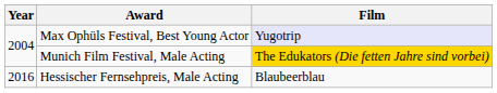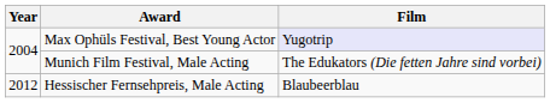Munich Film Festival, Male Acting | Film: gold background -> no background
Hessischer Fernsehpreis, Male Acting | Year: 2016 -> 2012
